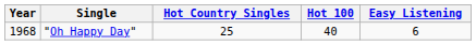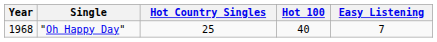"Oh Happy Day" | Easy Listening: 6 -> 7
